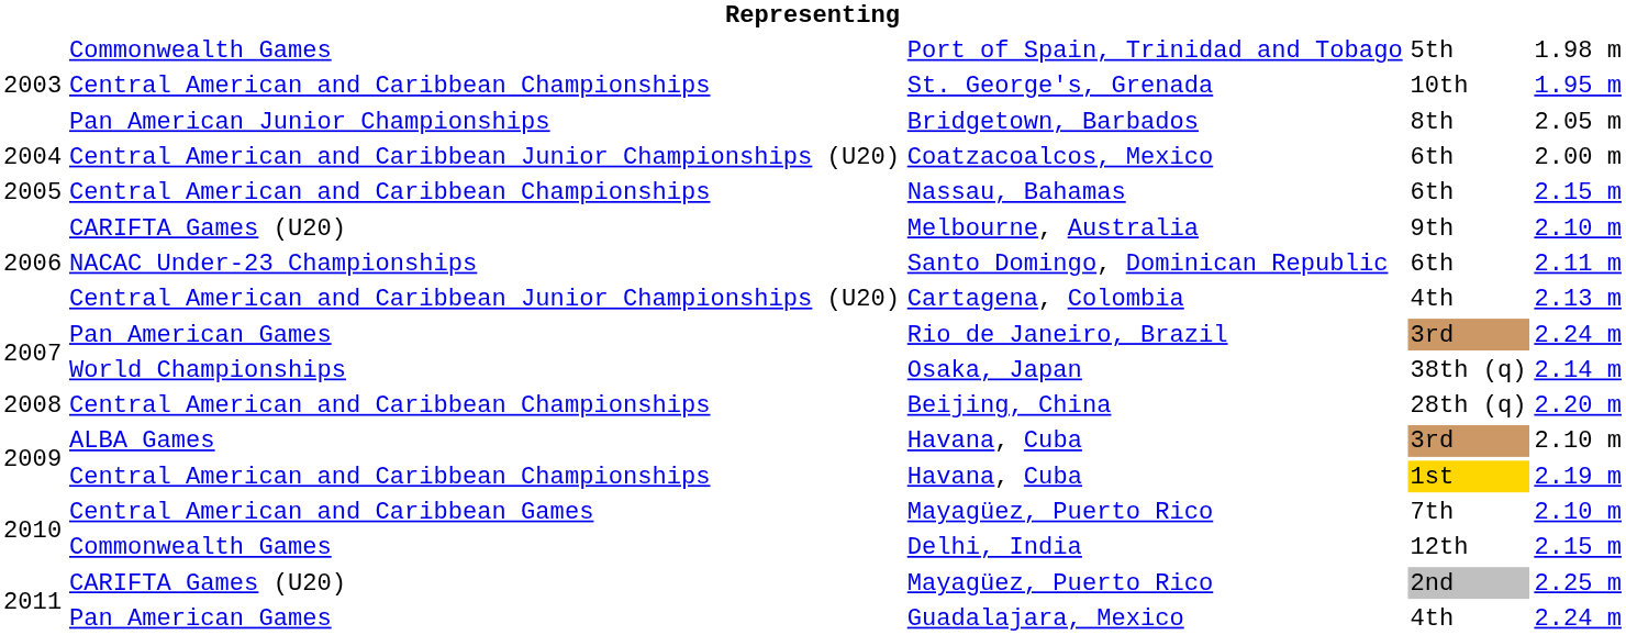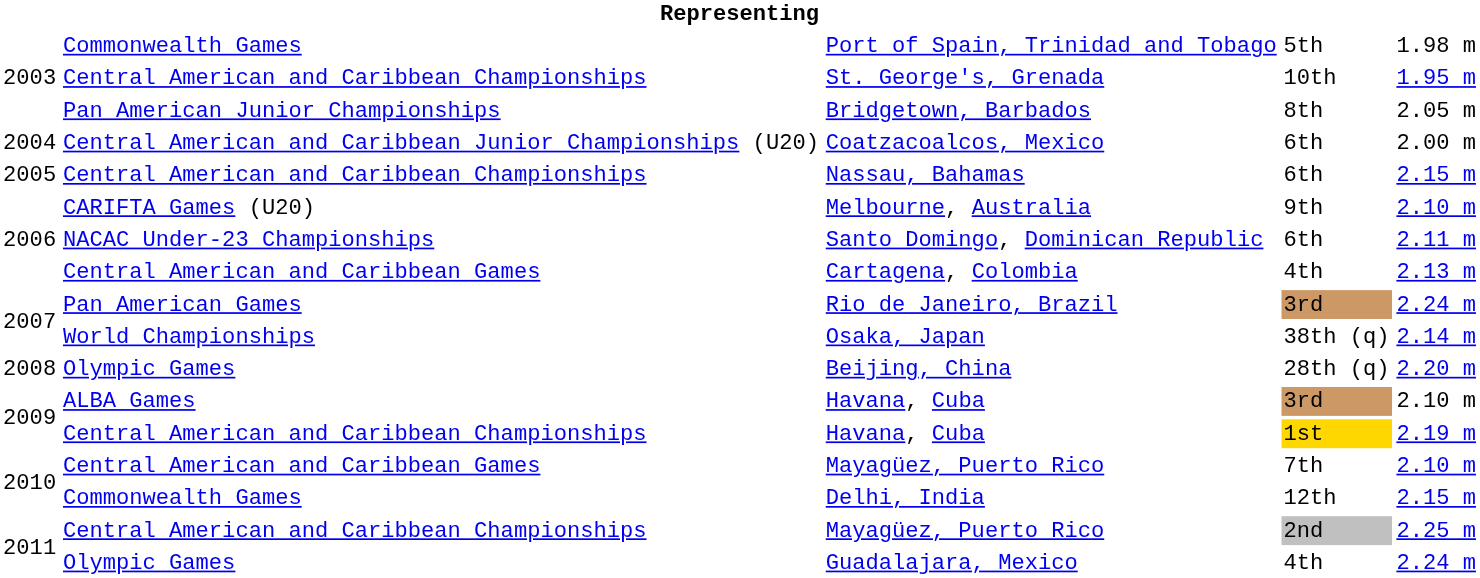Cartagena, Colombia | column 2: Central American and Caribbean Junior Championships (U20) -> Central American and Caribbean Games
Beijing, China | column 2: Central American and Caribbean Championships -> Olympic Games
Mayagüez, Puerto Rico / 2nd | column 2: CARIFTA Games (U20) -> Central American and Caribbean Championships
Guadalajara, Mexico | column 2: Pan American Games -> Olympic Games
